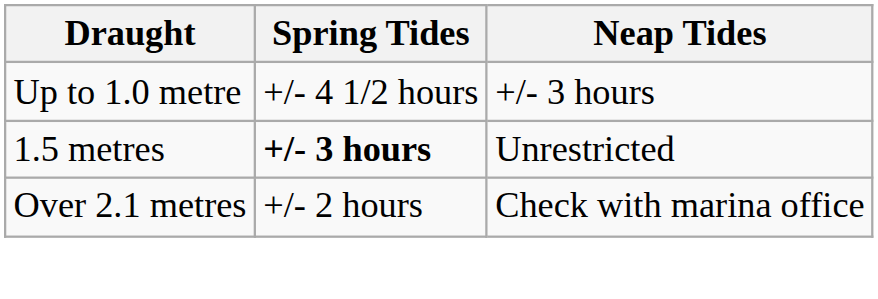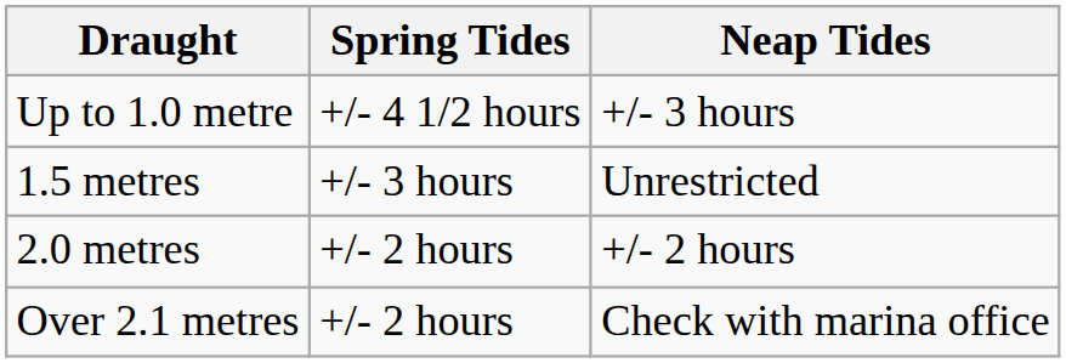1.5 metres | Spring Tides: bold -> normal
+ row: 2.0 metres | +/- 2 hours | +/- 2 hours
